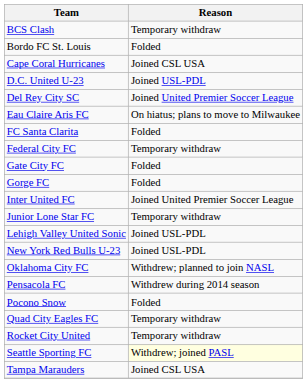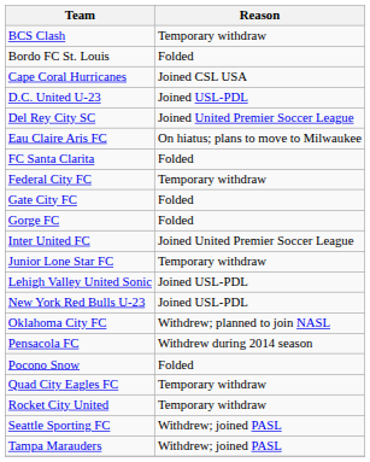Seattle Sporting FC | Reason: lightyellow background -> no background
Tampa Marauders | Reason: Joined CSL USA -> Withdrew; joined PASL
